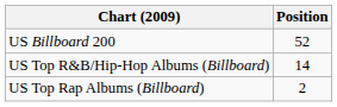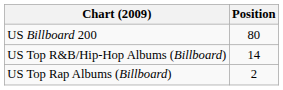US Billboard 200 | Position: 52 -> 80
